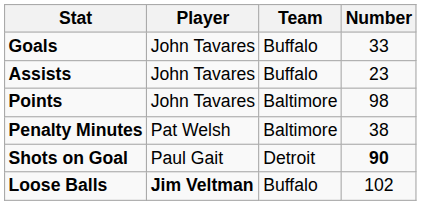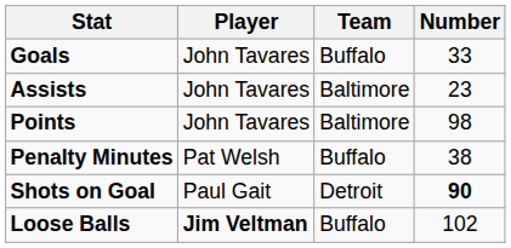Assists | Team: Buffalo -> Baltimore
Penalty Minutes | Team: Baltimore -> Buffalo
